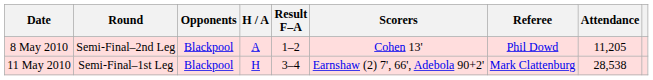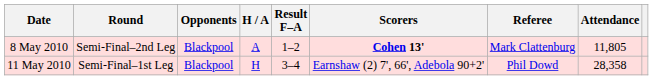8 May 2010 | Scorers: normal -> bold
8 May 2010 | Referee: Phil Dowd -> Mark Clattenburg
8 May 2010 | Attendance: 11,205 -> 11,805
11 May 2010 | Referee: Mark Clattenburg -> Phil Dowd
11 May 2010 | Attendance: 28,538 -> 28,358
